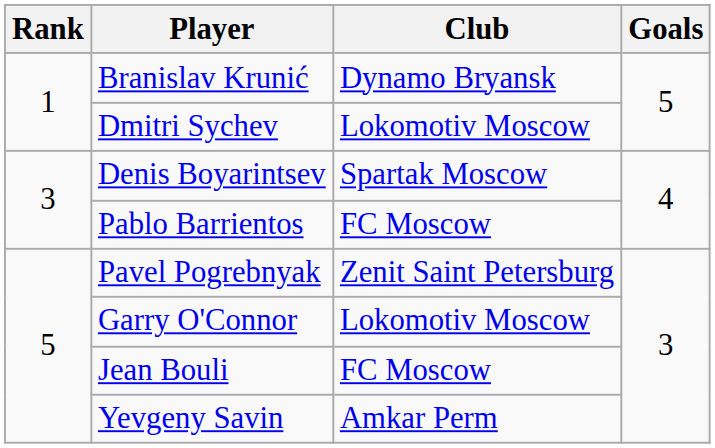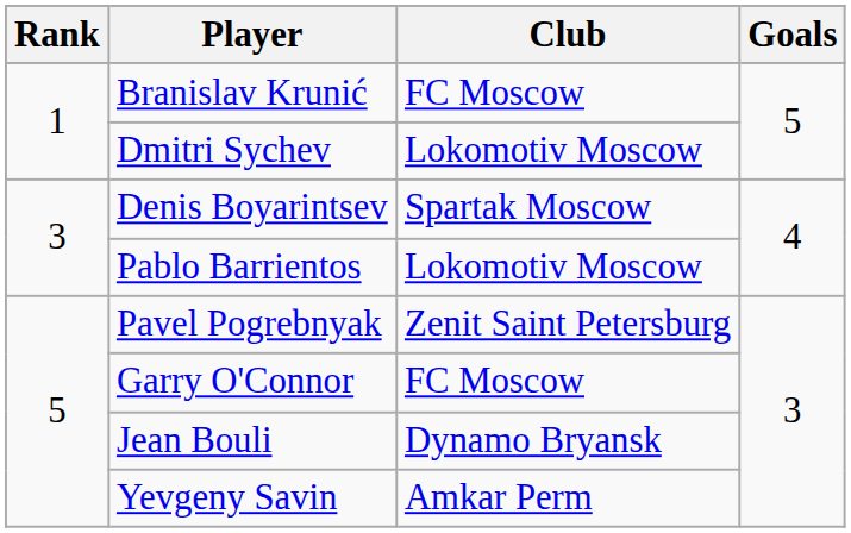Branislav Krunić | Club: Dynamo Bryansk -> FC Moscow
Pablo Barrientos | Club: FC Moscow -> Lokomotiv Moscow
Garry O'Connor | Club: Lokomotiv Moscow -> FC Moscow
Jean Bouli | Club: FC Moscow -> Dynamo Bryansk
